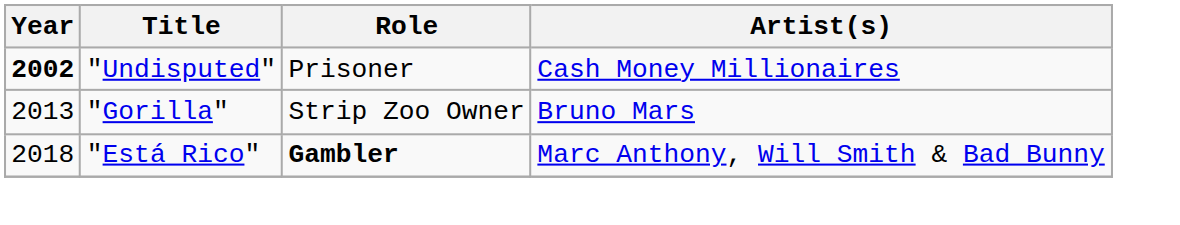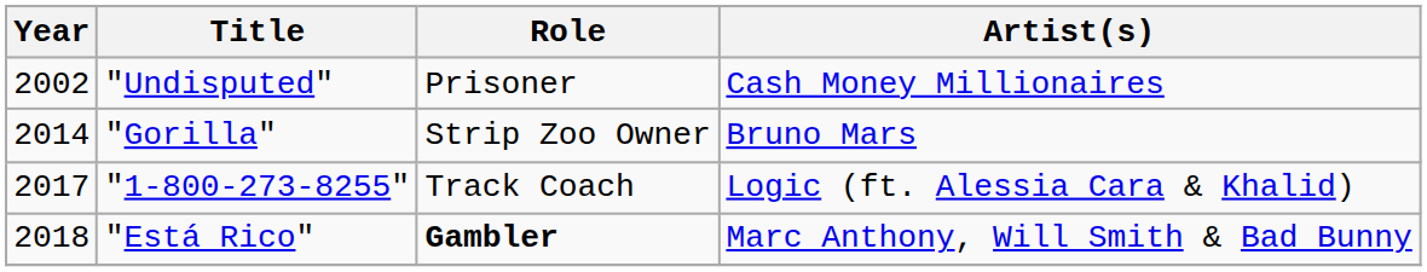"Undisputed" | Year: bold -> normal
"Gorilla" | Year: 2013 -> 2014
+ row: 2017 | "1-800-273-8255" | Track Coach | Logic (ft. Alessia Cara & Khalid)
